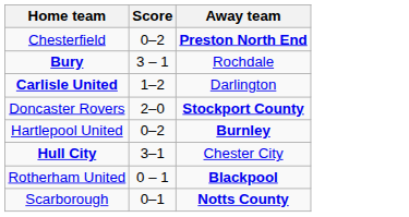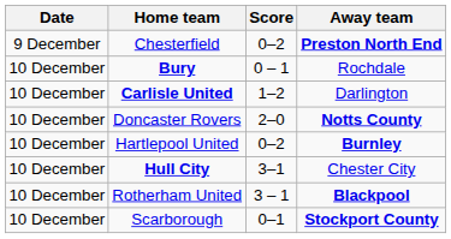+ column: Date | 9 December | 10 December | 10 December | 10 December | 10 December | 10 December | 10 December | 10 December
Bury | Score: 3 – 1 -> 0 – 1
Doncaster Rovers | Away team: Stockport County -> Notts County
Rotherham United | Score: 0 – 1 -> 3 – 1
Scarborough | Away team: Notts County -> Stockport County
